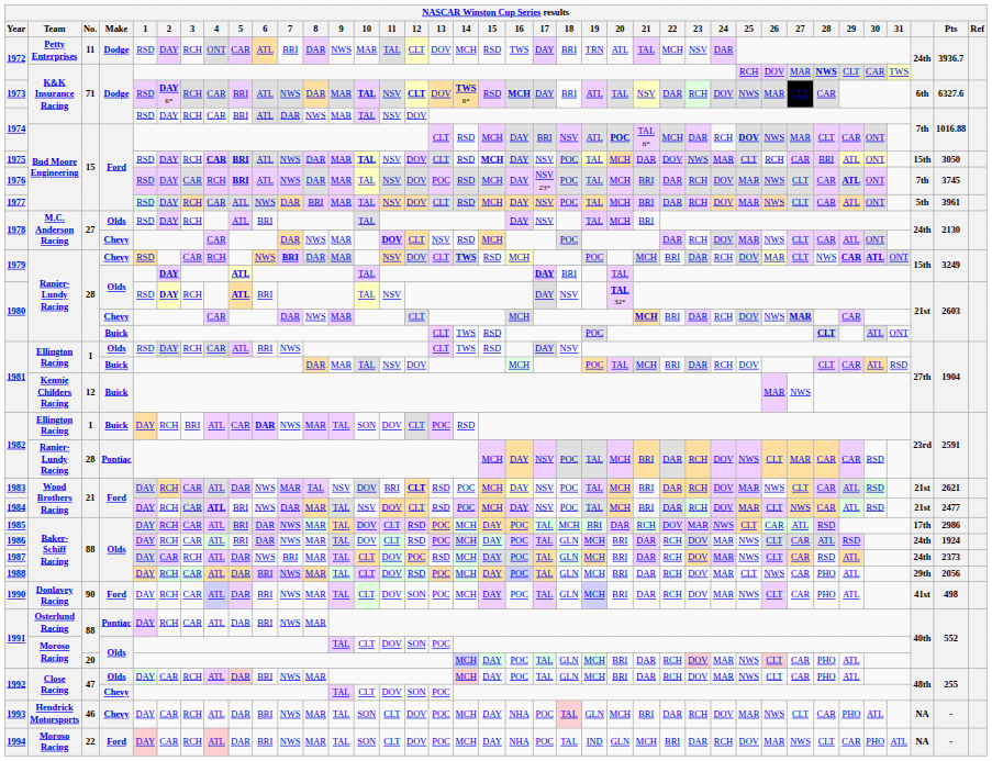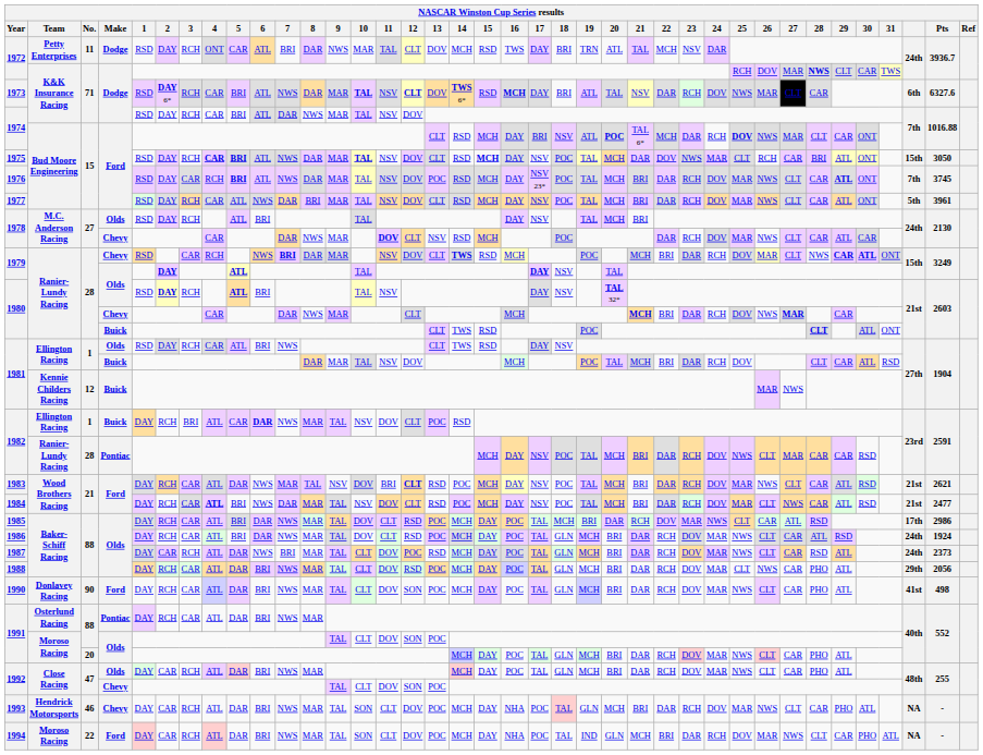1978 / Chevy | 30: ONT -> CAR
1979 / Olds | 18: BRI -> NSV
1982 / Buick | 10: SON -> NSV
